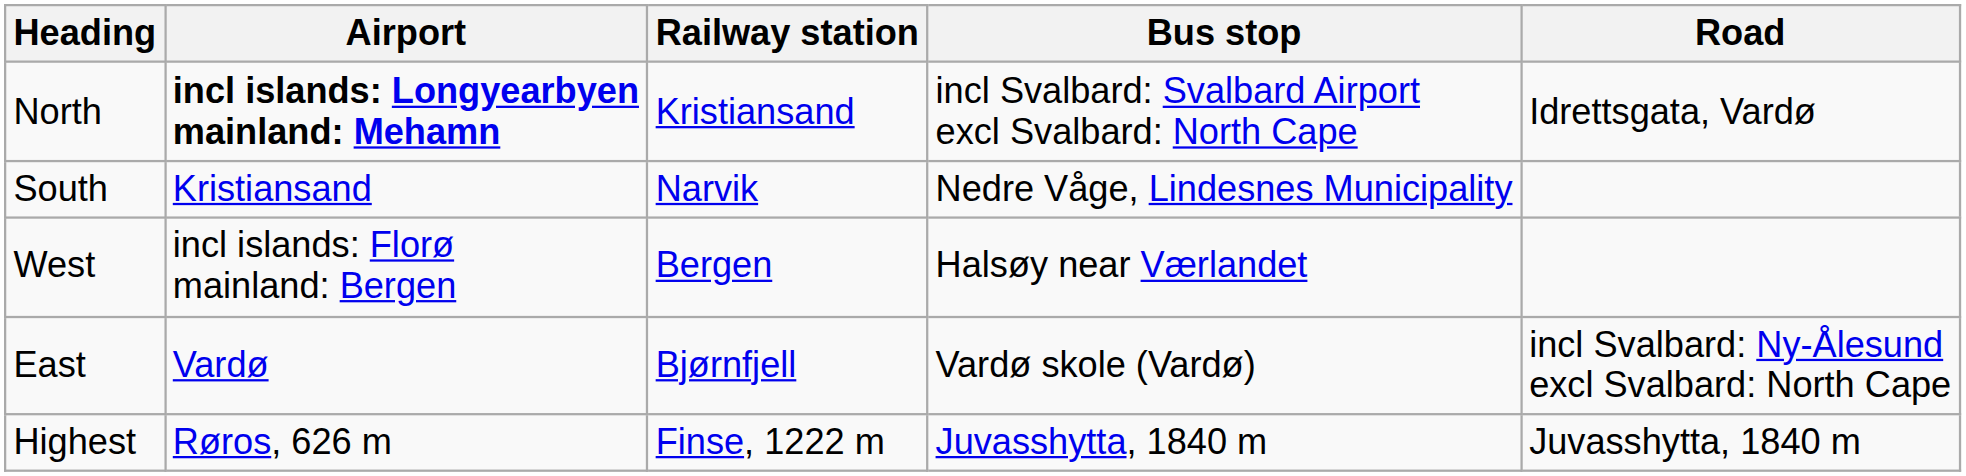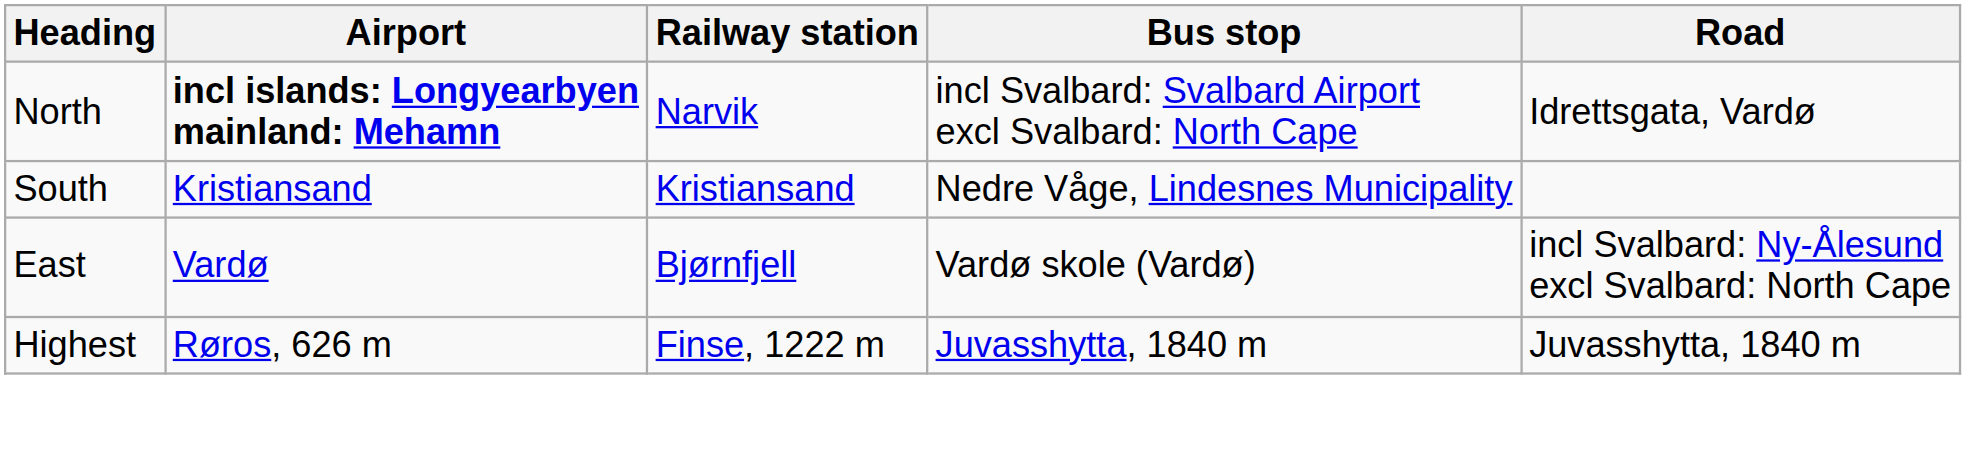North | Railway station: Kristiansand -> Narvik
South | Railway station: Narvik -> Kristiansand
- row: West | incl islands: Florø mainland: Bergen | Bergen | Halsøy near Værlandet
